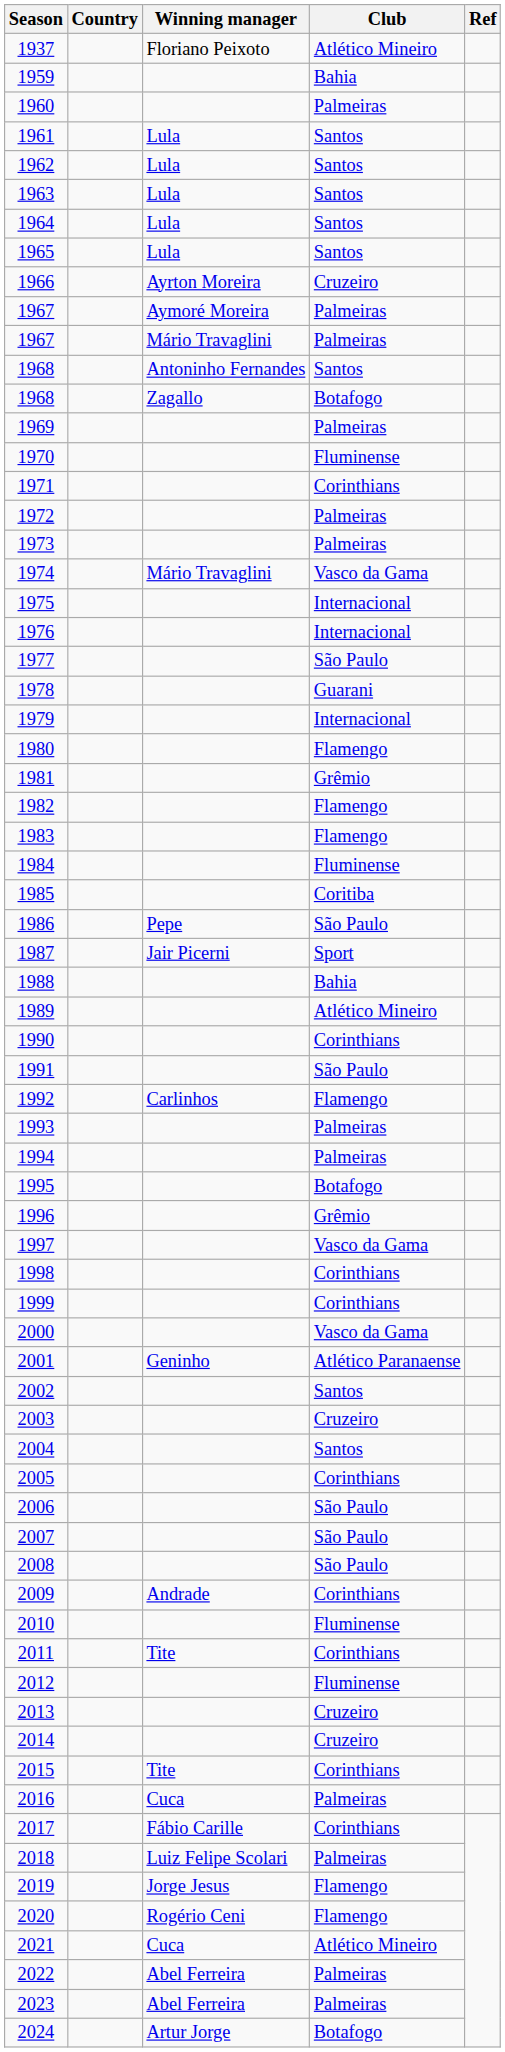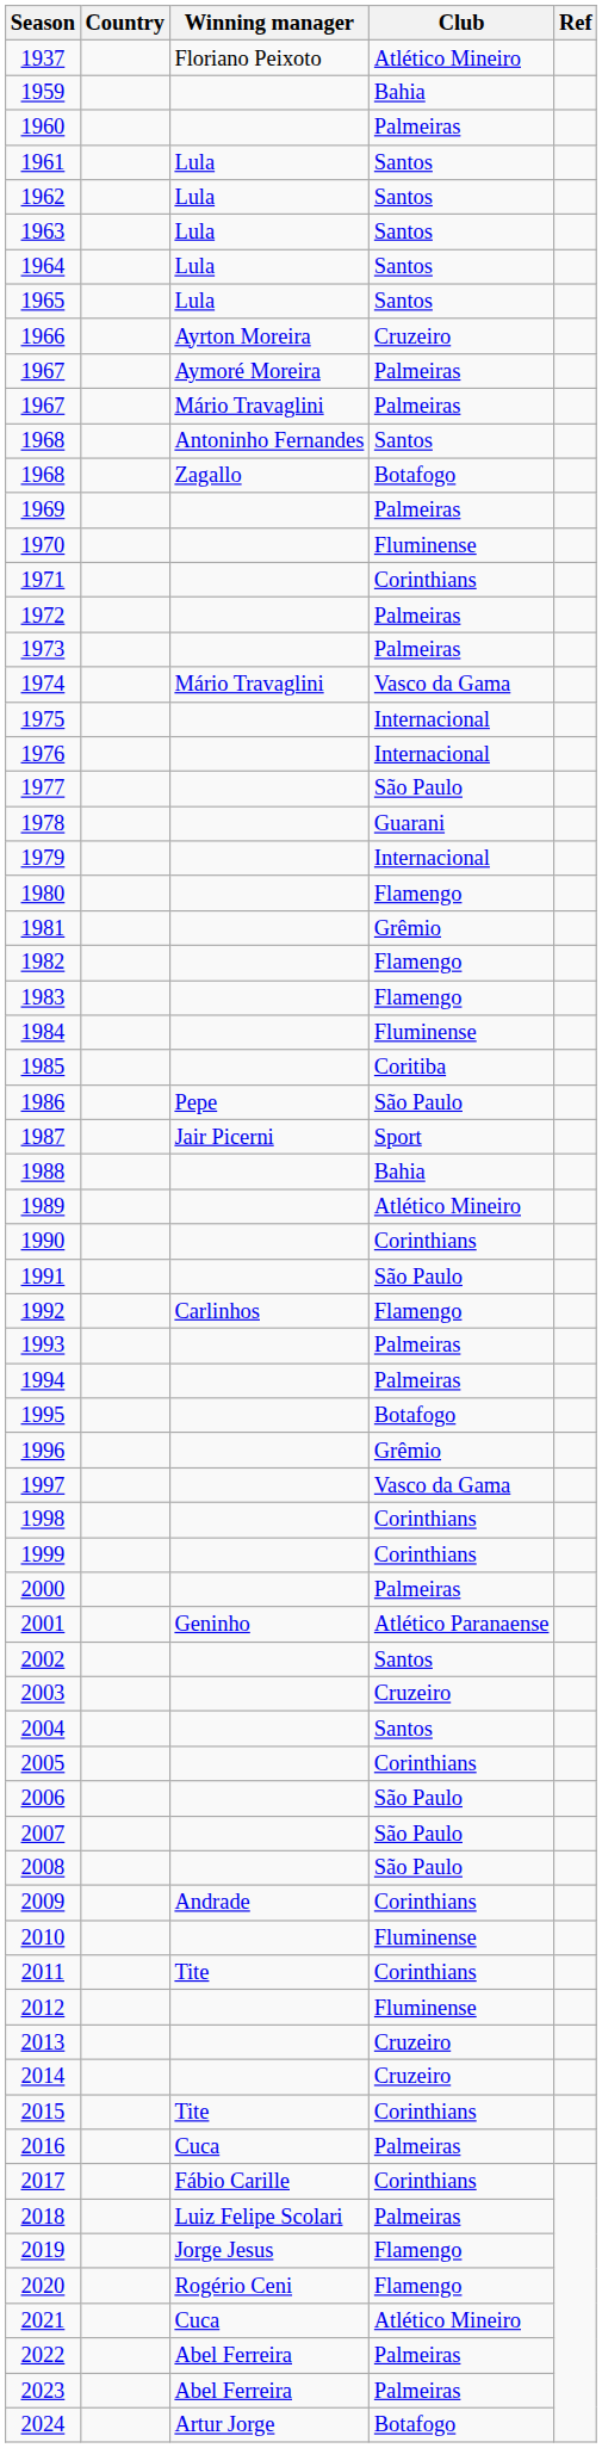2000 | Club: Vasco da Gama -> Palmeiras
